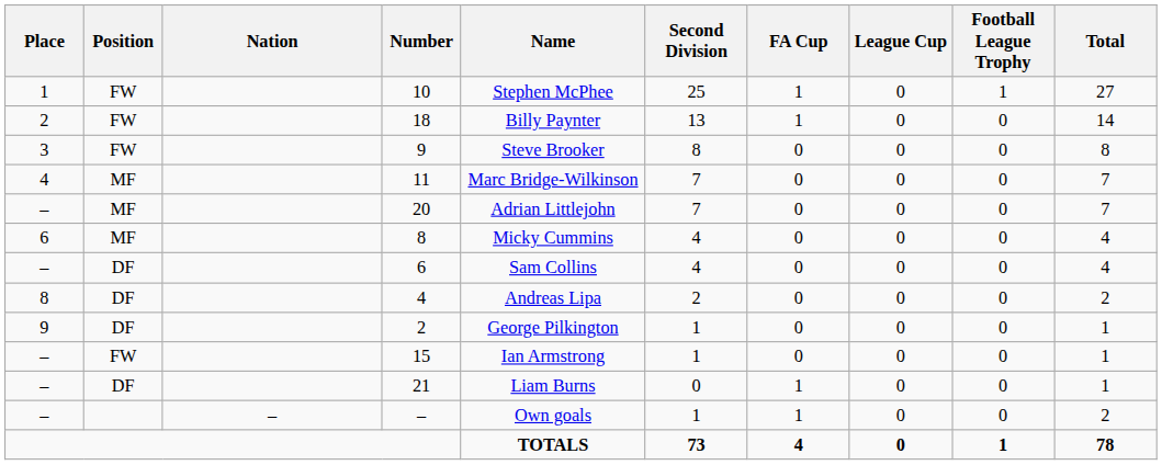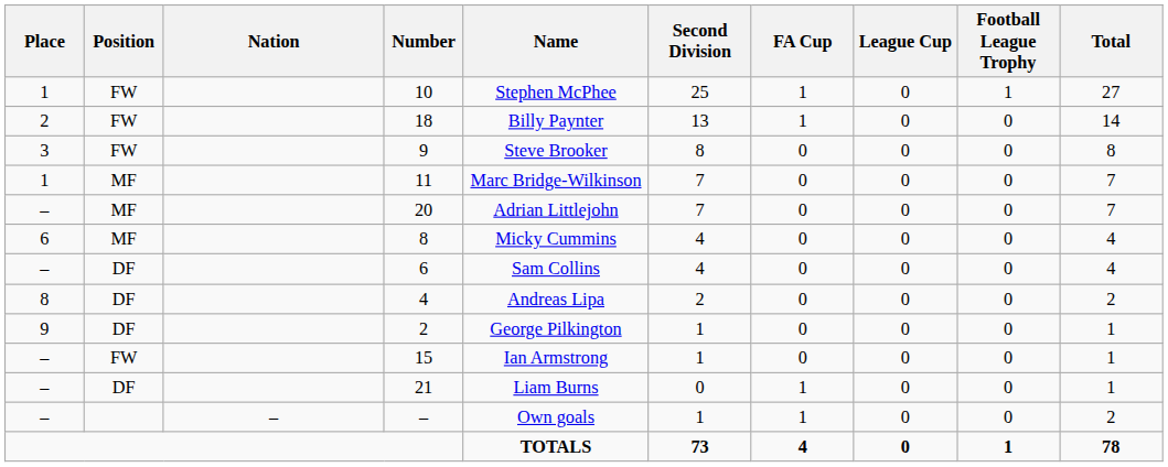11 | Place: 4 -> 1
